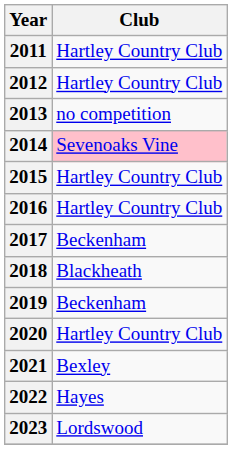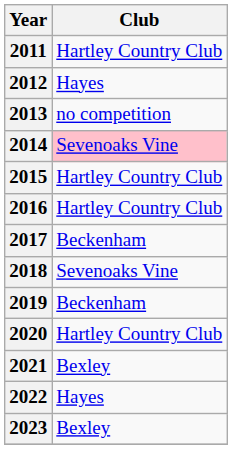2012 | Club: Hartley Country Club -> Hayes
2018 | Club: Blackheath -> Sevenoaks Vine
2023 | Club: Lordswood -> Bexley
